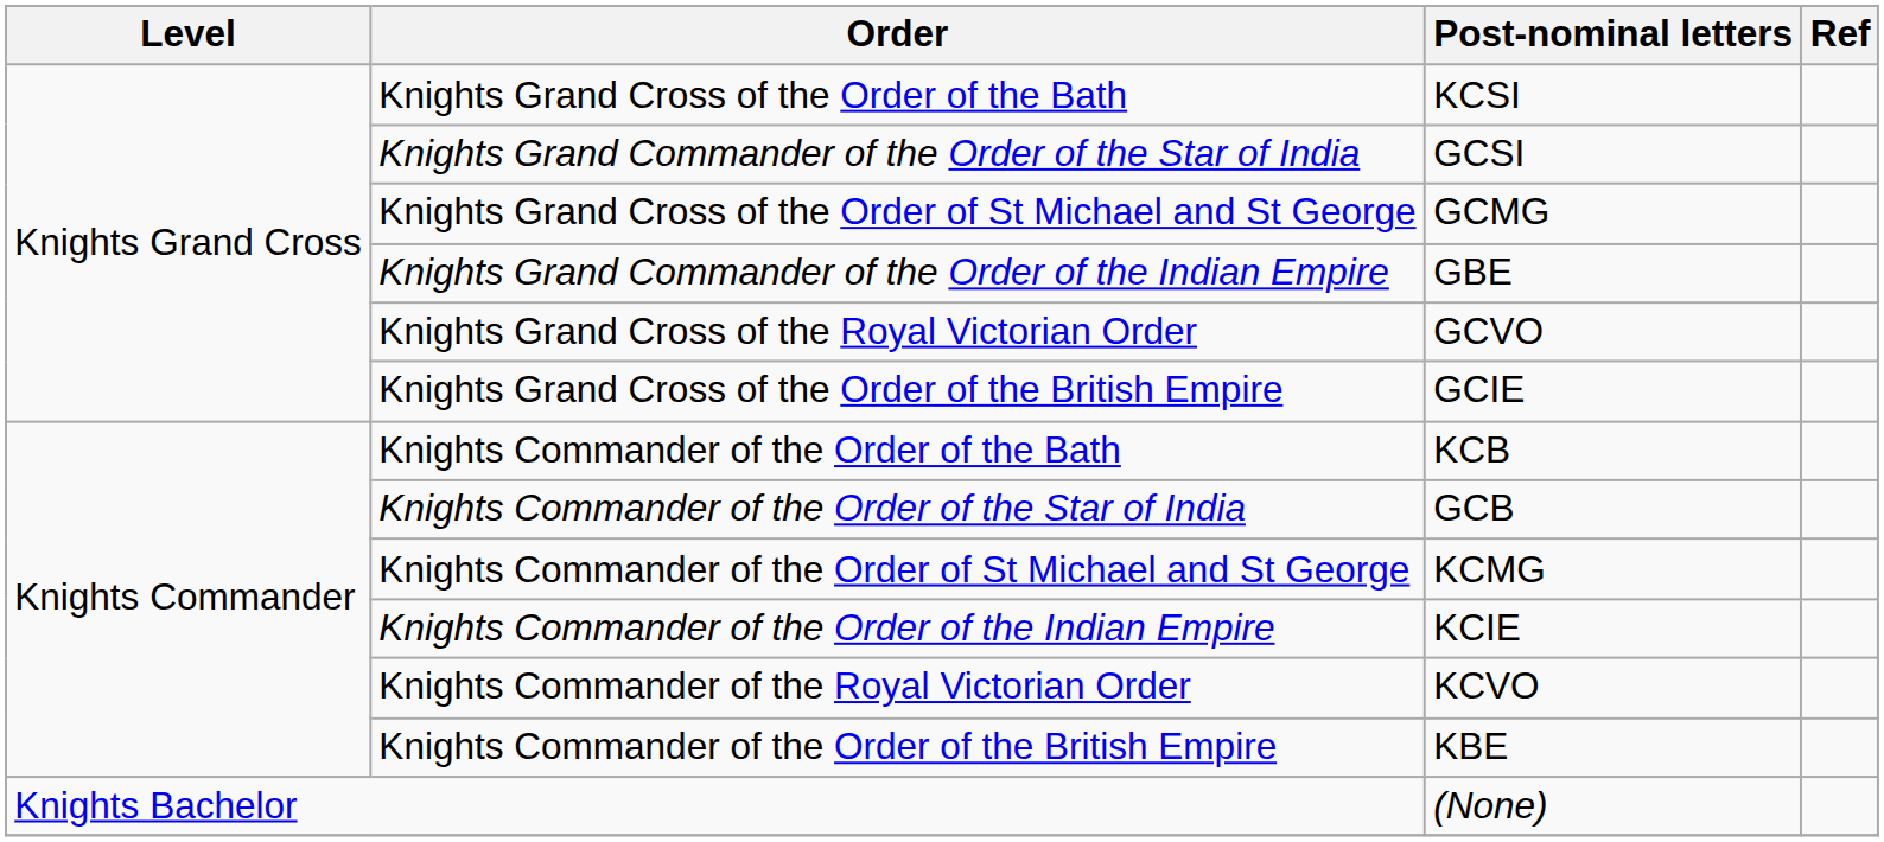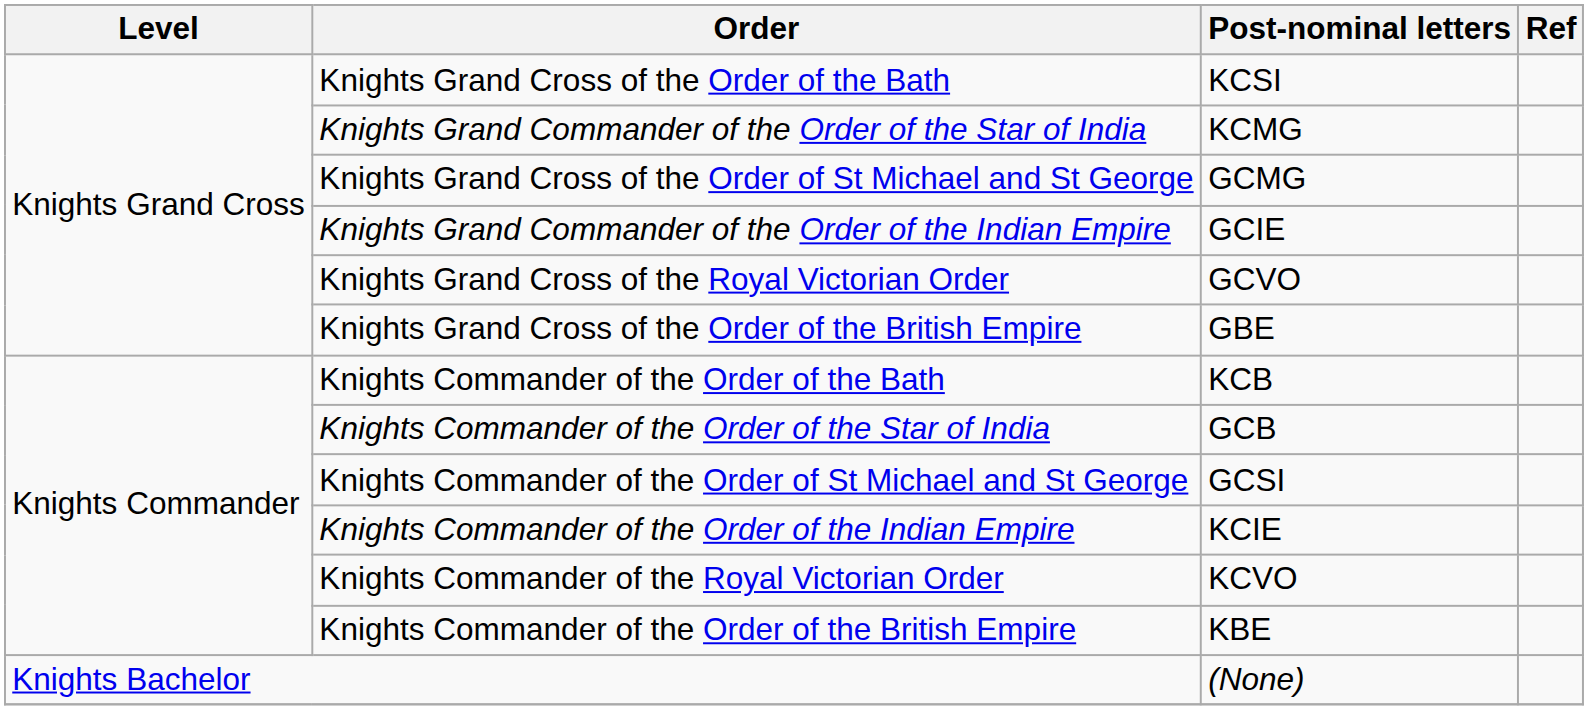Knights Grand Commander of the Order of the Star of India | Post-nominal letters: GCSI -> KCMG
Knights Grand Commander of the Order of the Indian Empire | Post-nominal letters: GBE -> GCIE
Knights Grand Cross of the Order of the British Empire | Post-nominal letters: GCIE -> GBE
Knights Commander of the Order of St Michael and St George | Post-nominal letters: KCMG -> GCSI
